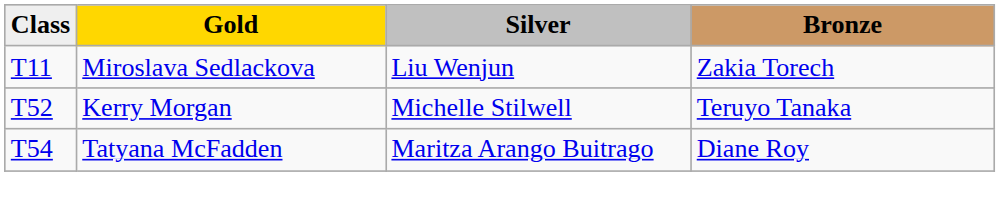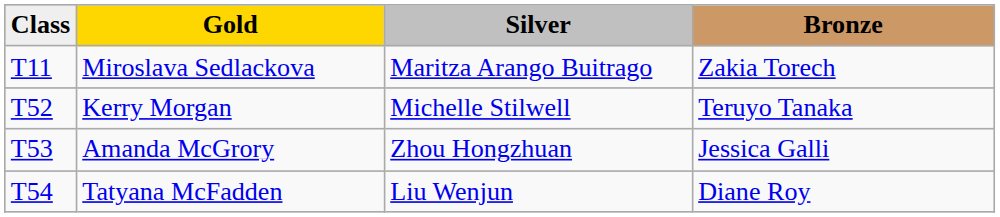Miroslava Sedlackova | Silver: Liu Wenjun -> Maritza Arango Buitrago
+ row: T53 | Amanda McGrory | Zhou Hongzhuan | Jessica Galli
Tatyana McFadden | Silver: Maritza Arango Buitrago -> Liu Wenjun
